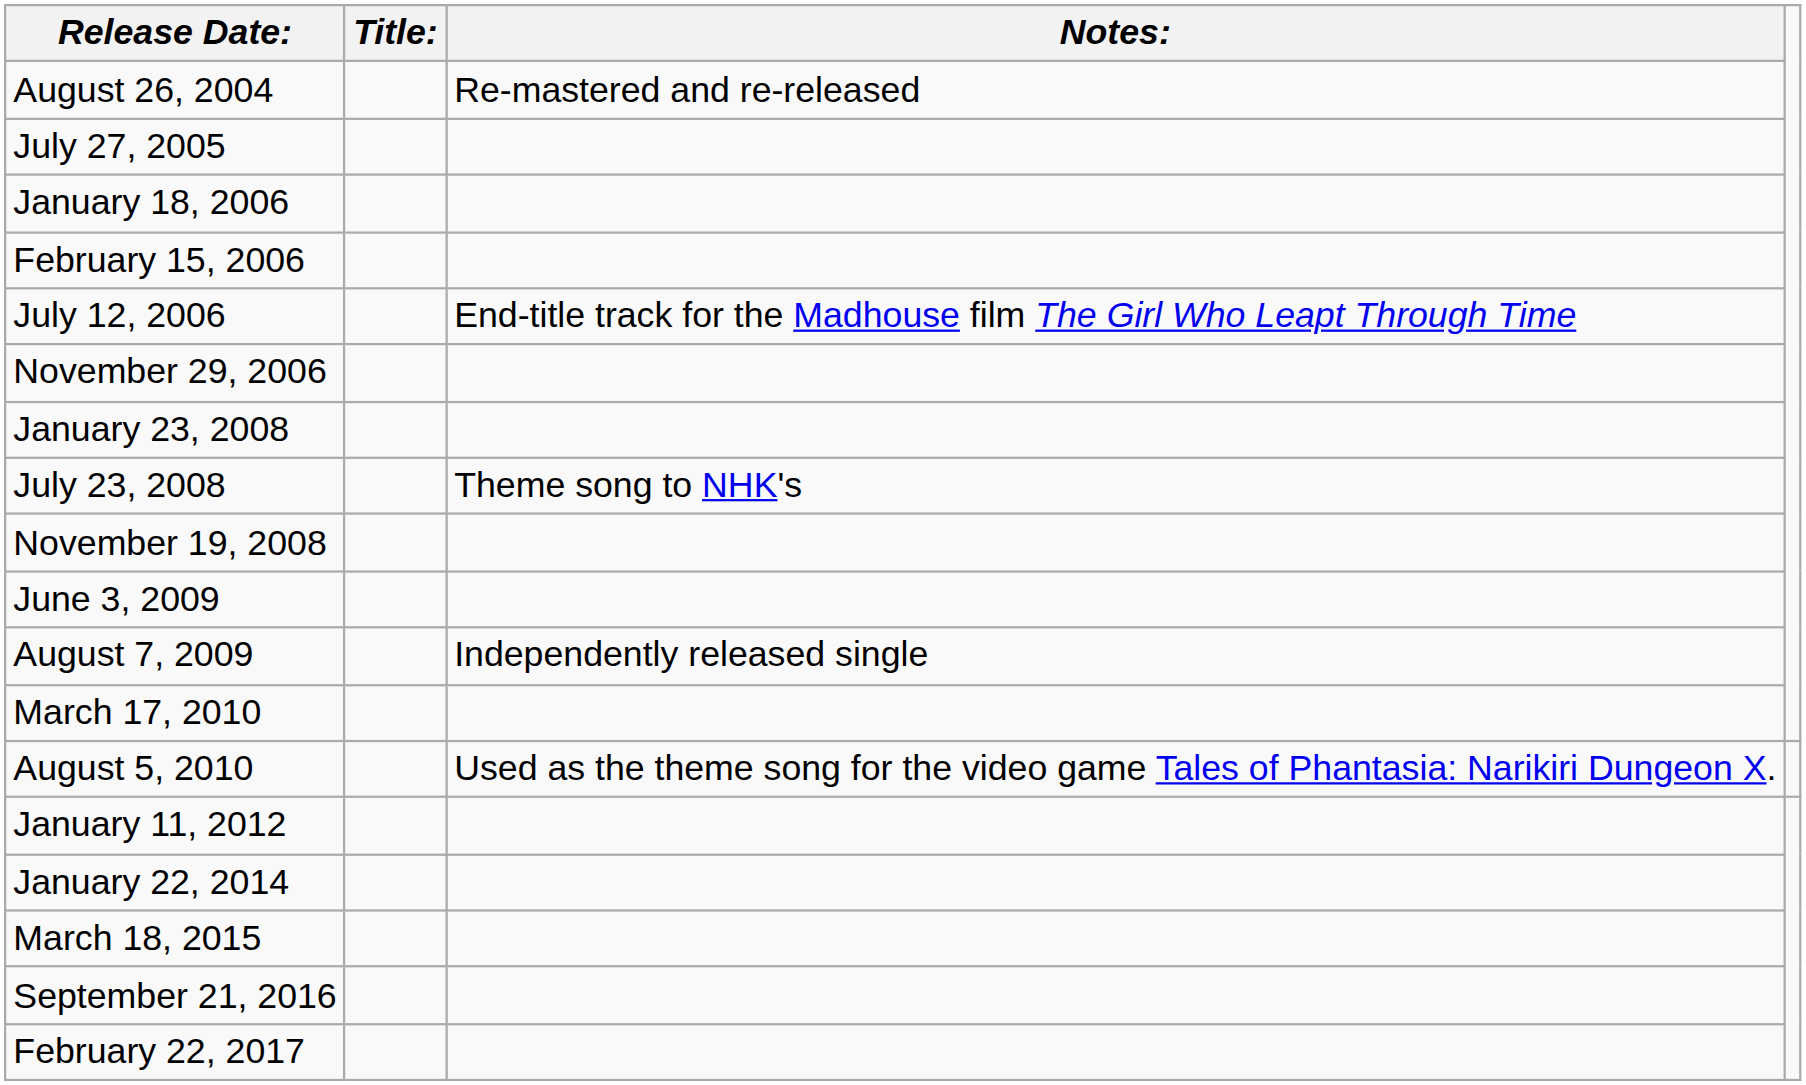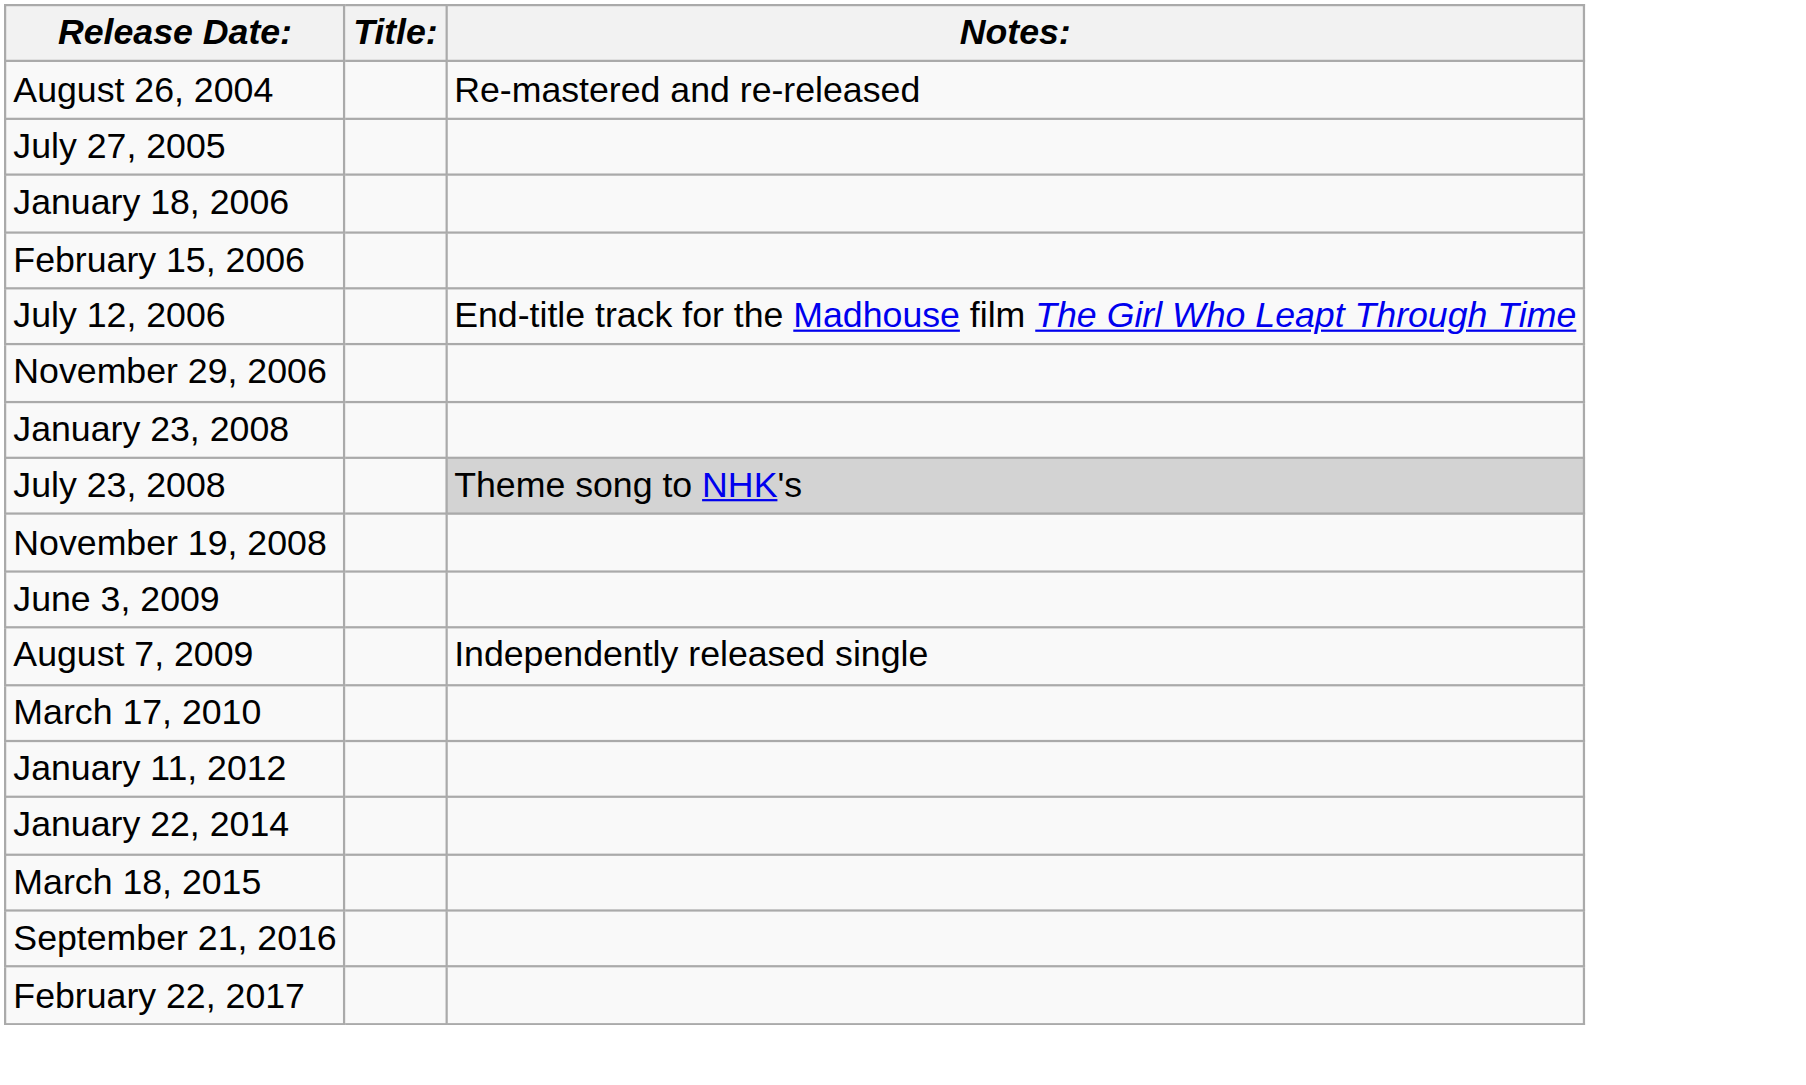July 23, 2008 | Notes:: no background -> lightgrey background
- row: August 5, 2010 | Used as the theme song for the video game Tales of Phantasia: Narikiri Dungeon X.
